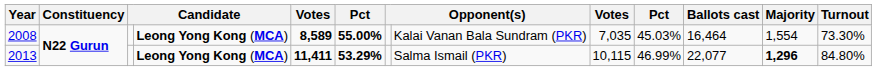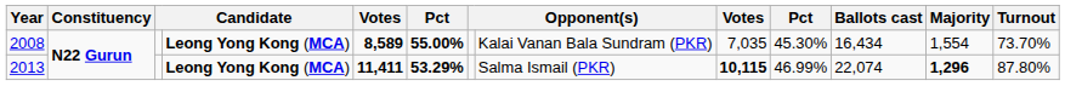2008 | column 10: 45.03% -> 45.30%
2008 | Ballots cast: 16,464 -> 16,434
2008 | Turnout: 73.30% -> 73.70%
2013 | column 9: normal -> bold
2013 | Ballots cast: 22,077 -> 22,074
2013 | Turnout: 84.80% -> 87.80%
